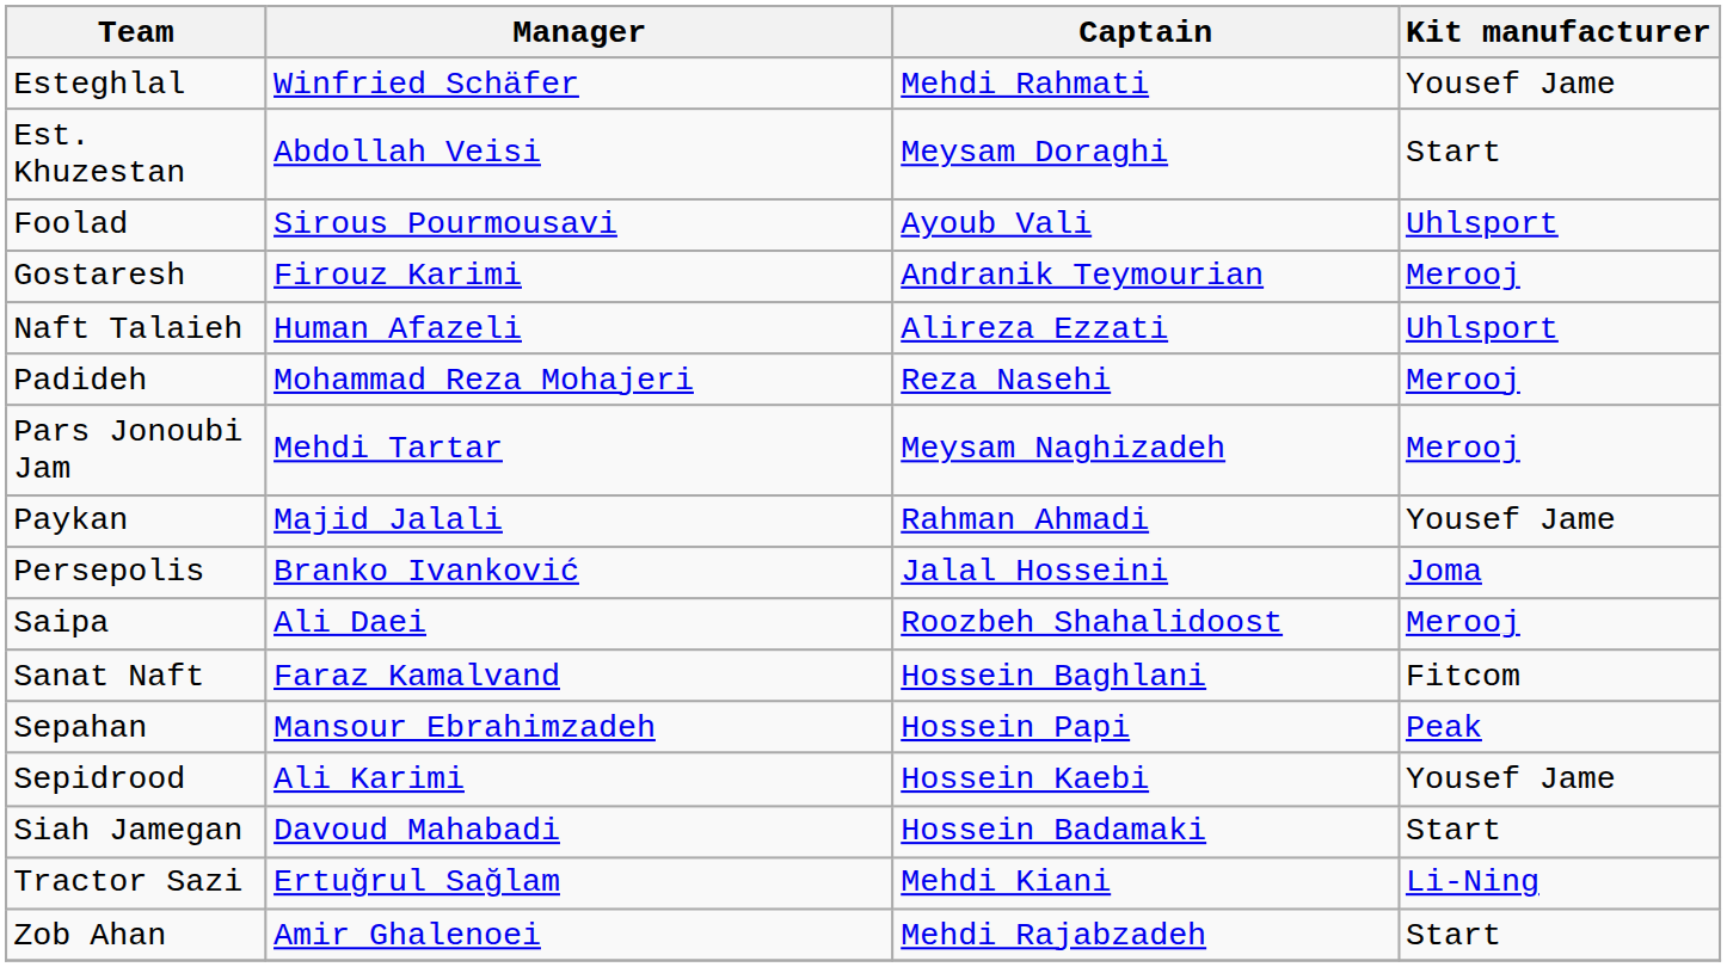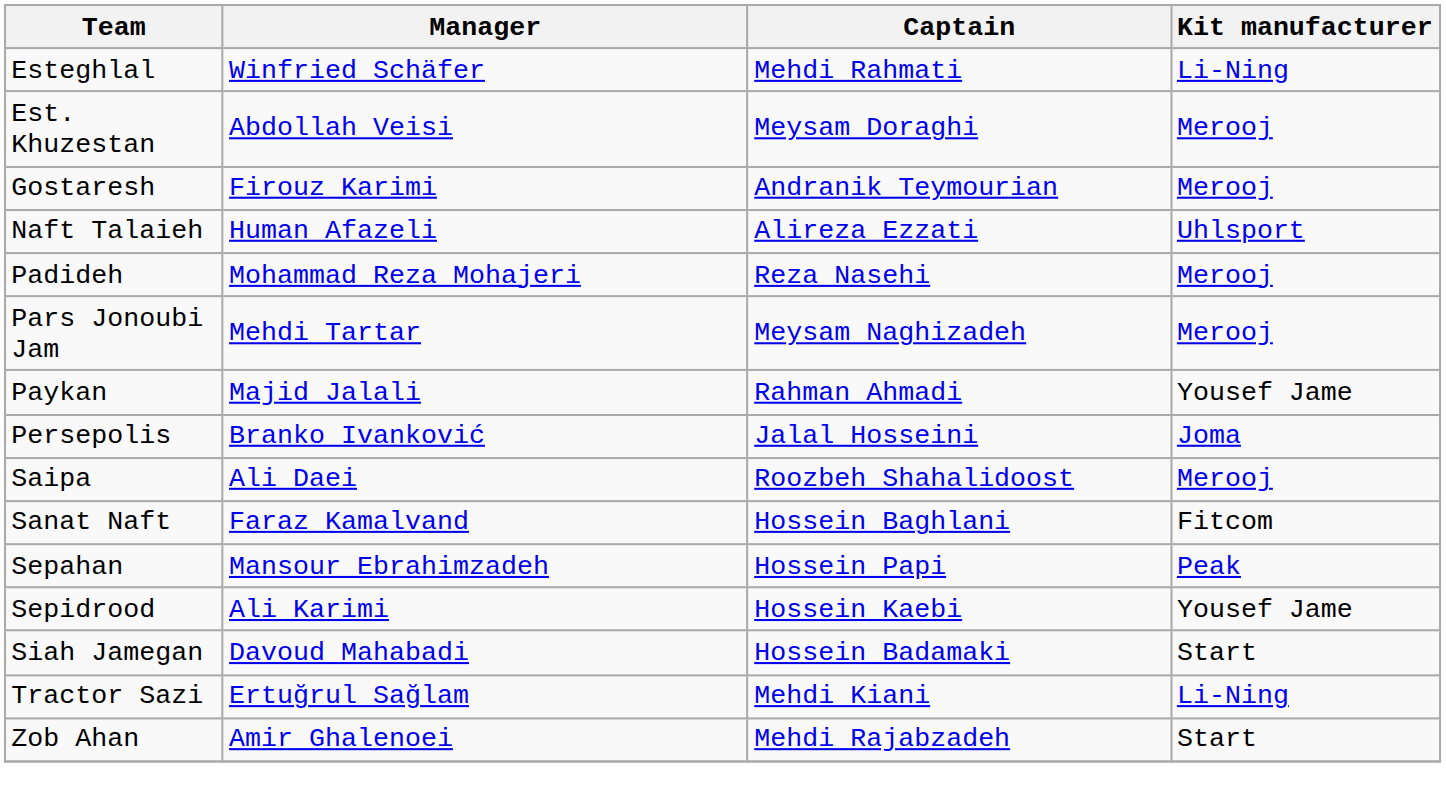Esteghlal | Kit manufacturer: Yousef Jame -> Li-Ning
Est. Khuzestan | Kit manufacturer: Start -> Merooj
- row: Foolad | Sirous Pourmousavi | Ayoub Vali | Uhlsport
